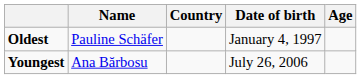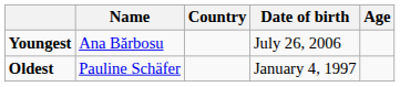rows swapped: Youngest <-> Oldest
